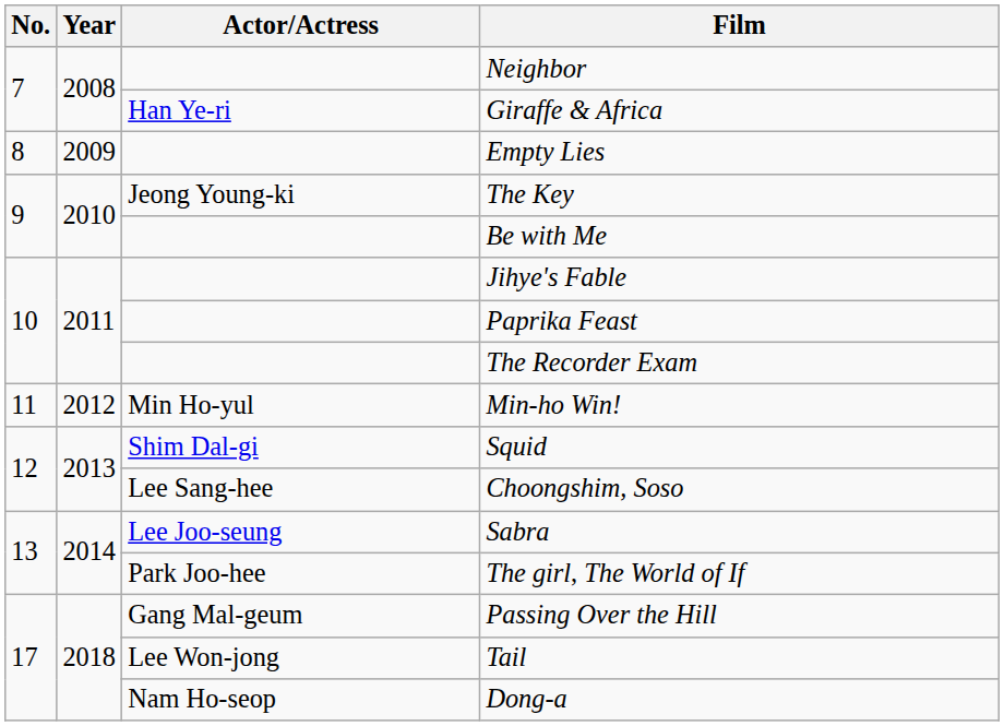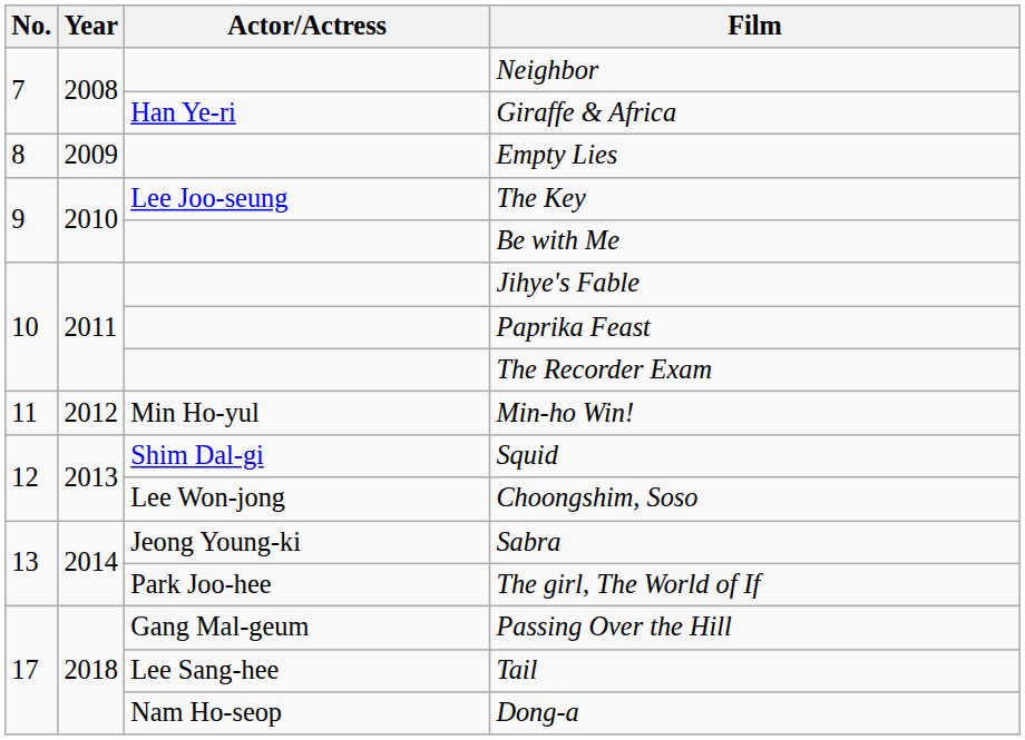The Key | Actor/Actress: Jeong Young-ki -> Lee Joo-seung
Choongshim, Soso | Actor/Actress: Lee Sang-hee -> Lee Won-jong
Sabra | Actor/Actress: Lee Joo-seung -> Jeong Young-ki
Tail | Actor/Actress: Lee Won-jong -> Lee Sang-hee
